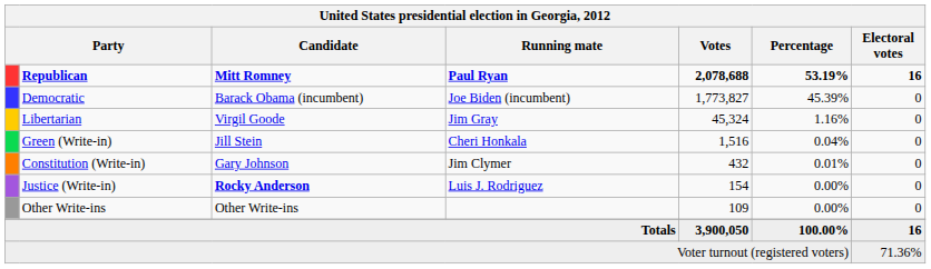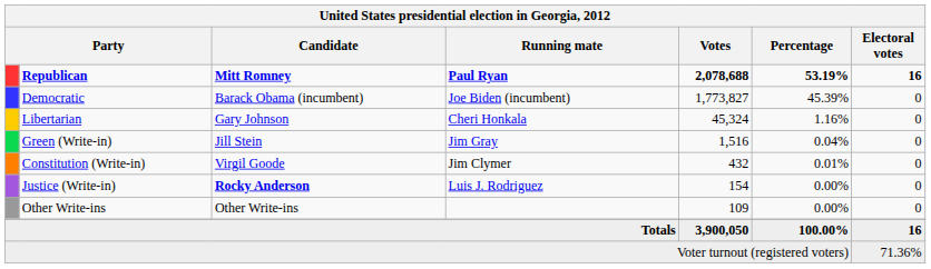Libertarian | Candidate: Virgil Goode -> Gary Johnson
Libertarian | Running mate: Jim Gray -> Cheri Honkala
Green (Write-in) | Running mate: Cheri Honkala -> Jim Gray
Constitution (Write-in) | Candidate: Gary Johnson -> Virgil Goode
